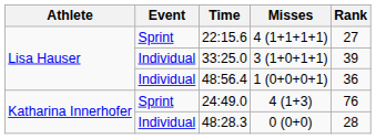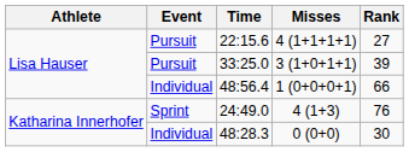22:15.6 | Event: Sprint -> Pursuit
33:25.0 | Event: Individual -> Pursuit
48:56.4 | Rank: 36 -> 66
48:28.3 | Rank: 28 -> 30
